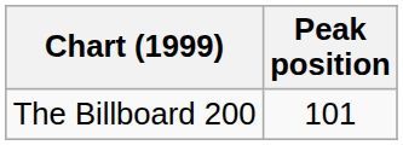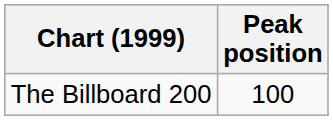The Billboard 200 | Peak position: 101 -> 100
